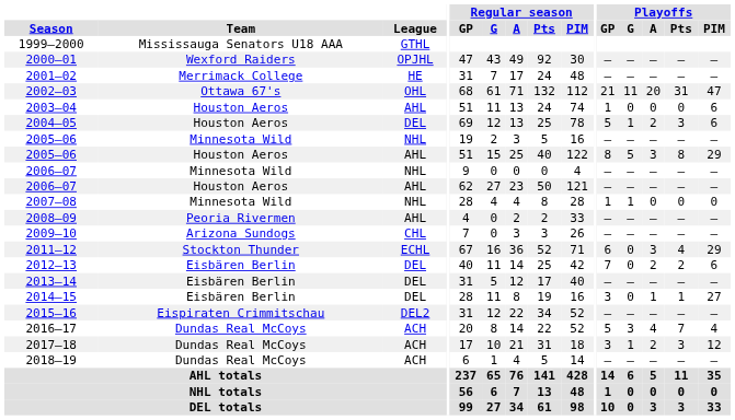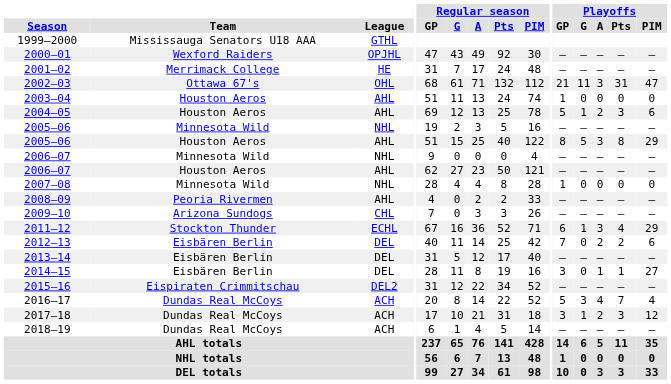2002–03 | Playoffs / A: 20 -> 3
2003–04 | Playoffs / PIM: 6 -> 0
2004–05 | League: DEL -> AHL
2007–08 | Playoffs / G: 1 -> 0
2011–12 | Playoffs / G: 0 -> 1
